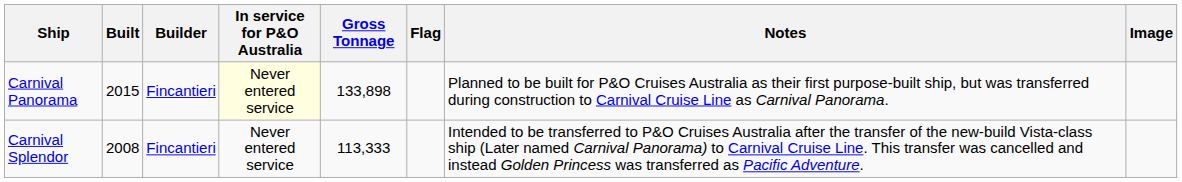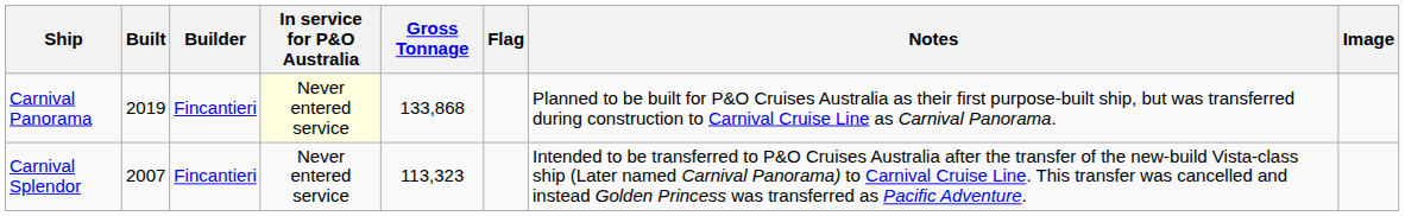Carnival Panorama | Built: 2015 -> 2019
Carnival Panorama | Gross Tonnage: 133,898 -> 133,868
Carnival Splendor | Built: 2008 -> 2007
Carnival Splendor | Gross Tonnage: 113,333 -> 113,323
